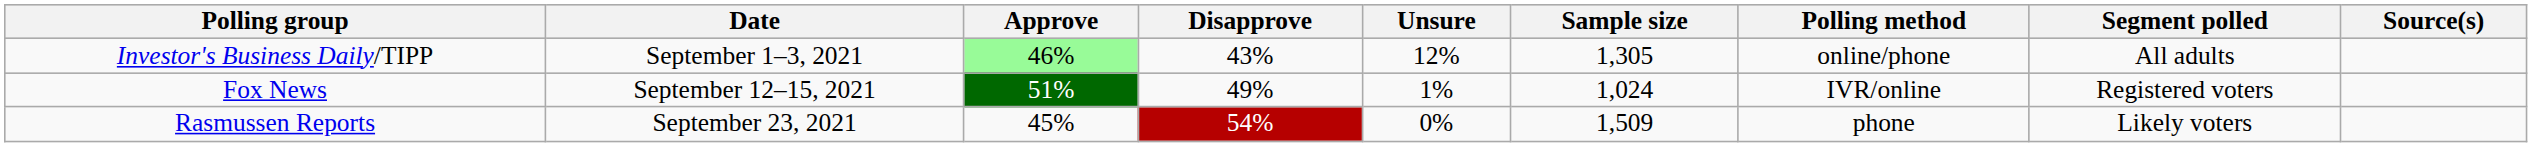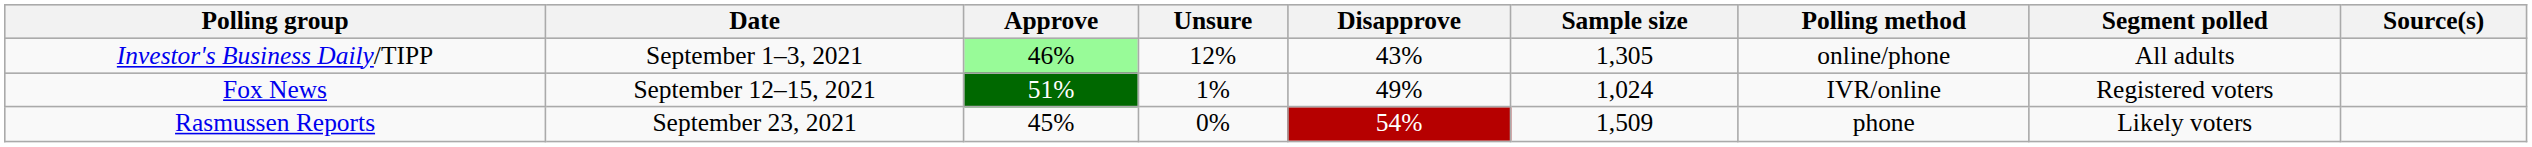columns swapped: Disapprove <-> Unsure
